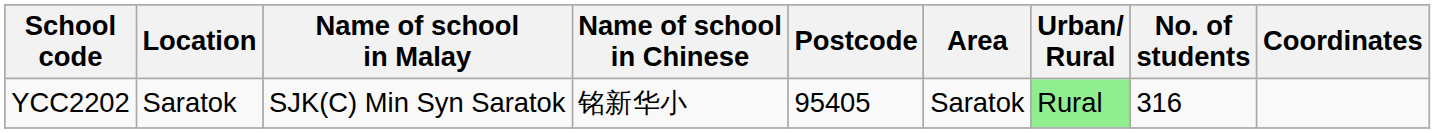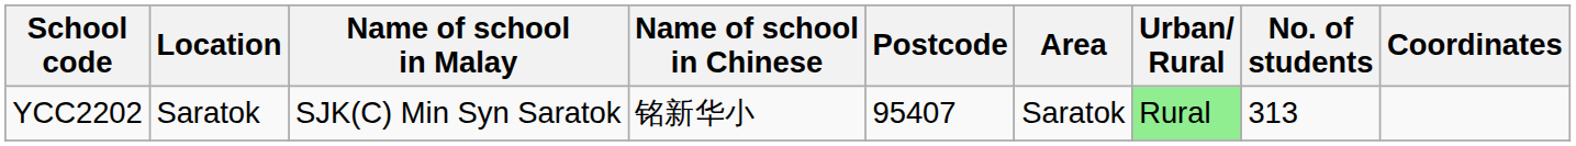YCC2202 | Postcode: 95405 -> 95407
YCC2202 | No. of students: 316 -> 313
